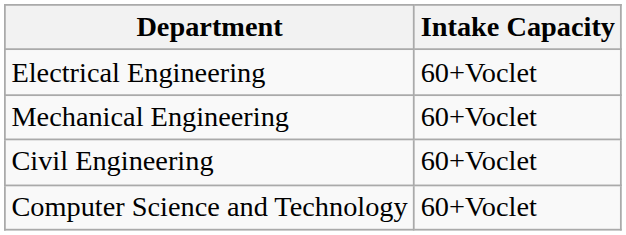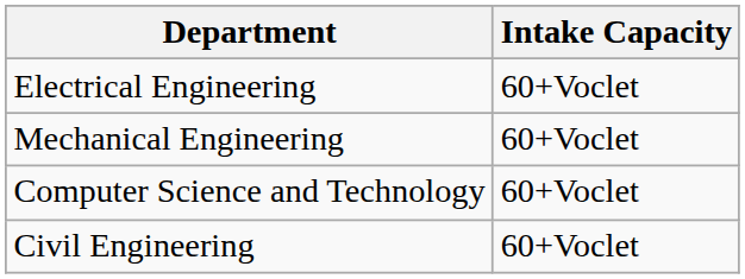rows swapped: Computer Science and Technology <-> Civil Engineering
